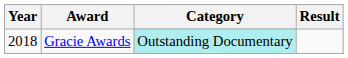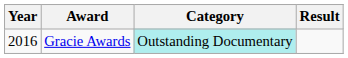Gracie Awards | Year: 2018 -> 2016
